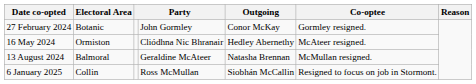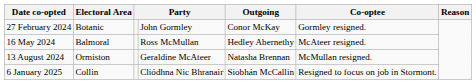16 May 2024 | Electoral Area: Ormiston -> Balmoral
16 May 2024 | column 4: Cliódhna Nic Bhranair -> Ross McMullan
13 August 2024 | Electoral Area: Balmoral -> Ormiston
6 January 2025 | column 4: Ross McMullan -> Cliódhna Nic Bhranair
